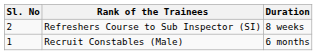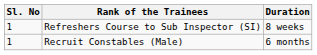Refreshers Course to Sub Inspector (SI) | Sl. No: 2 -> 1
